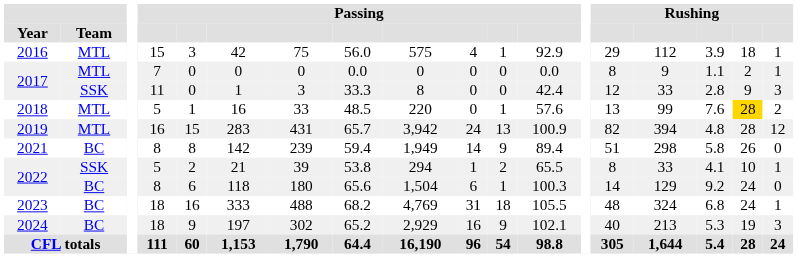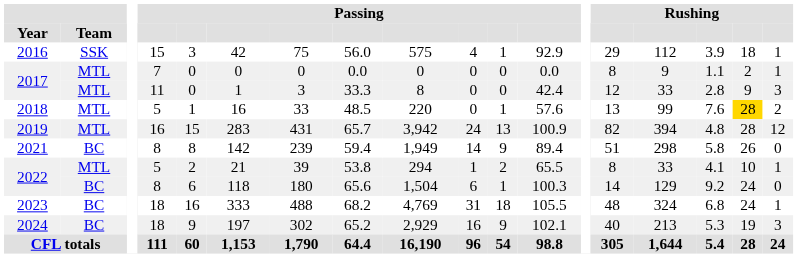2016 | Team: MTL -> SSK
2017 / 11 | Team: SSK -> MTL
2022 / 5 | Team: SSK -> MTL
